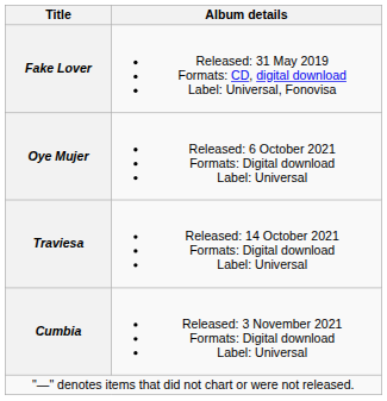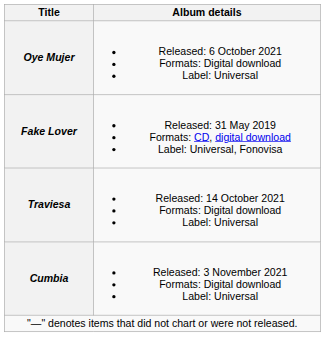rows swapped: Fake Lover <-> Oye Mujer
